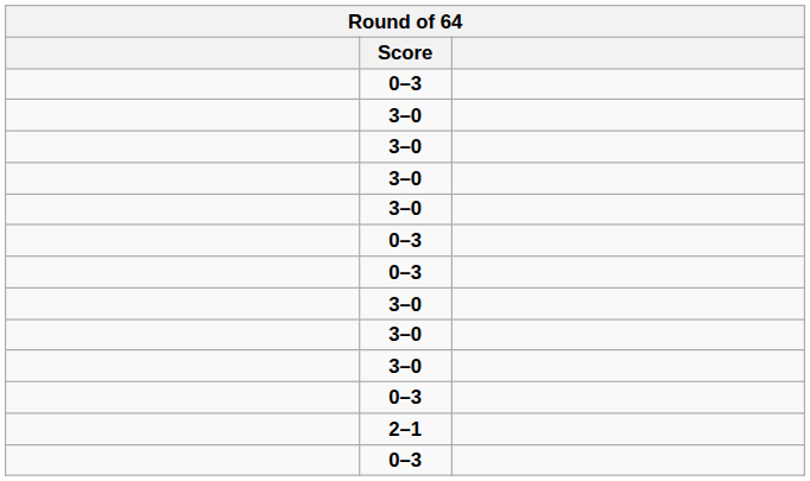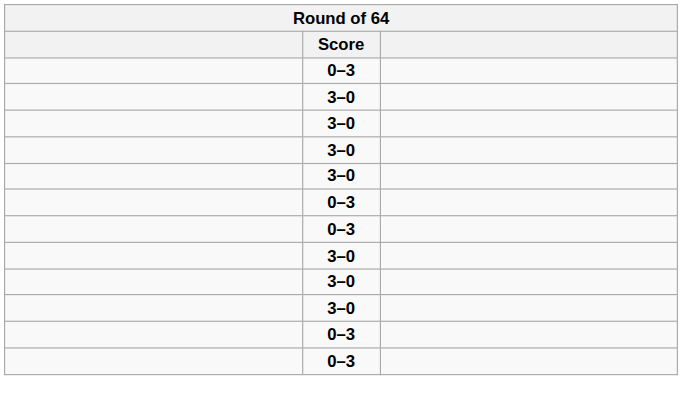- row: 2–1
